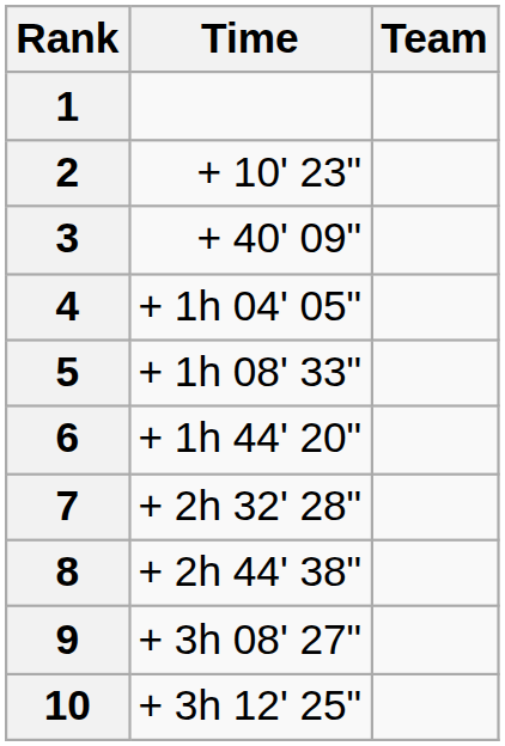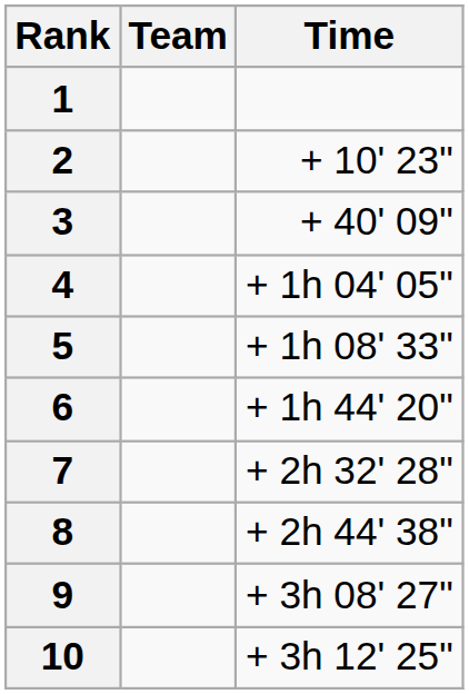columns swapped: Team <-> Time
